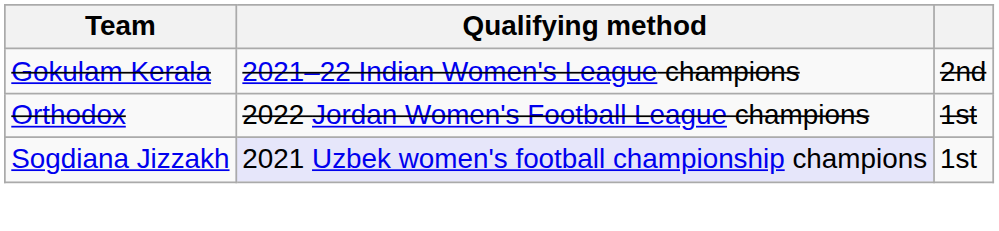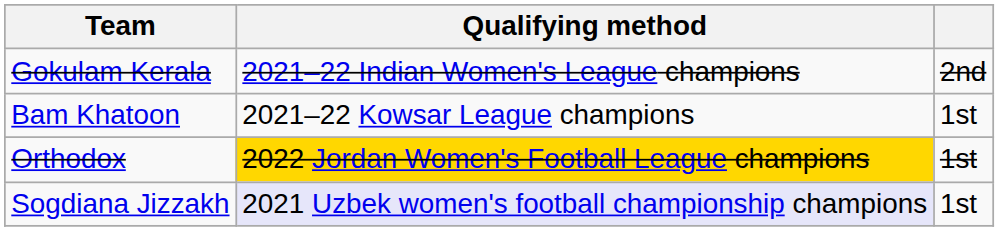+ row: Bam Khatoon | 2021–22 Kowsar League champions | 1st
Orthodox | Qualifying method: no background -> gold background
